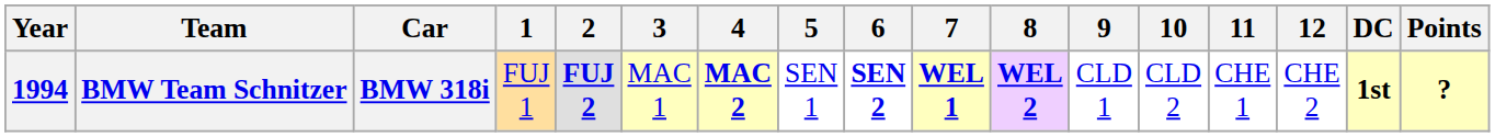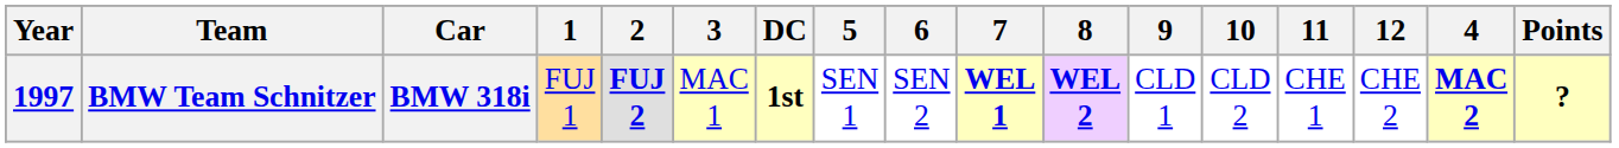columns swapped: 4 <-> DC
BMW Team Schnitzer | Year: 1994 -> 1997
BMW Team Schnitzer | 6: bold -> normal
